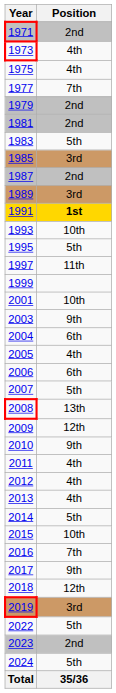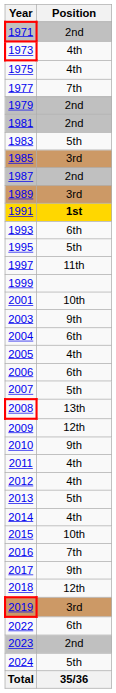1993 | Position: 10th -> 6th
2013 | Position: 4th -> 5th
2014 | Position: 5th -> 4th
2022 | Position: 5th -> 6th
